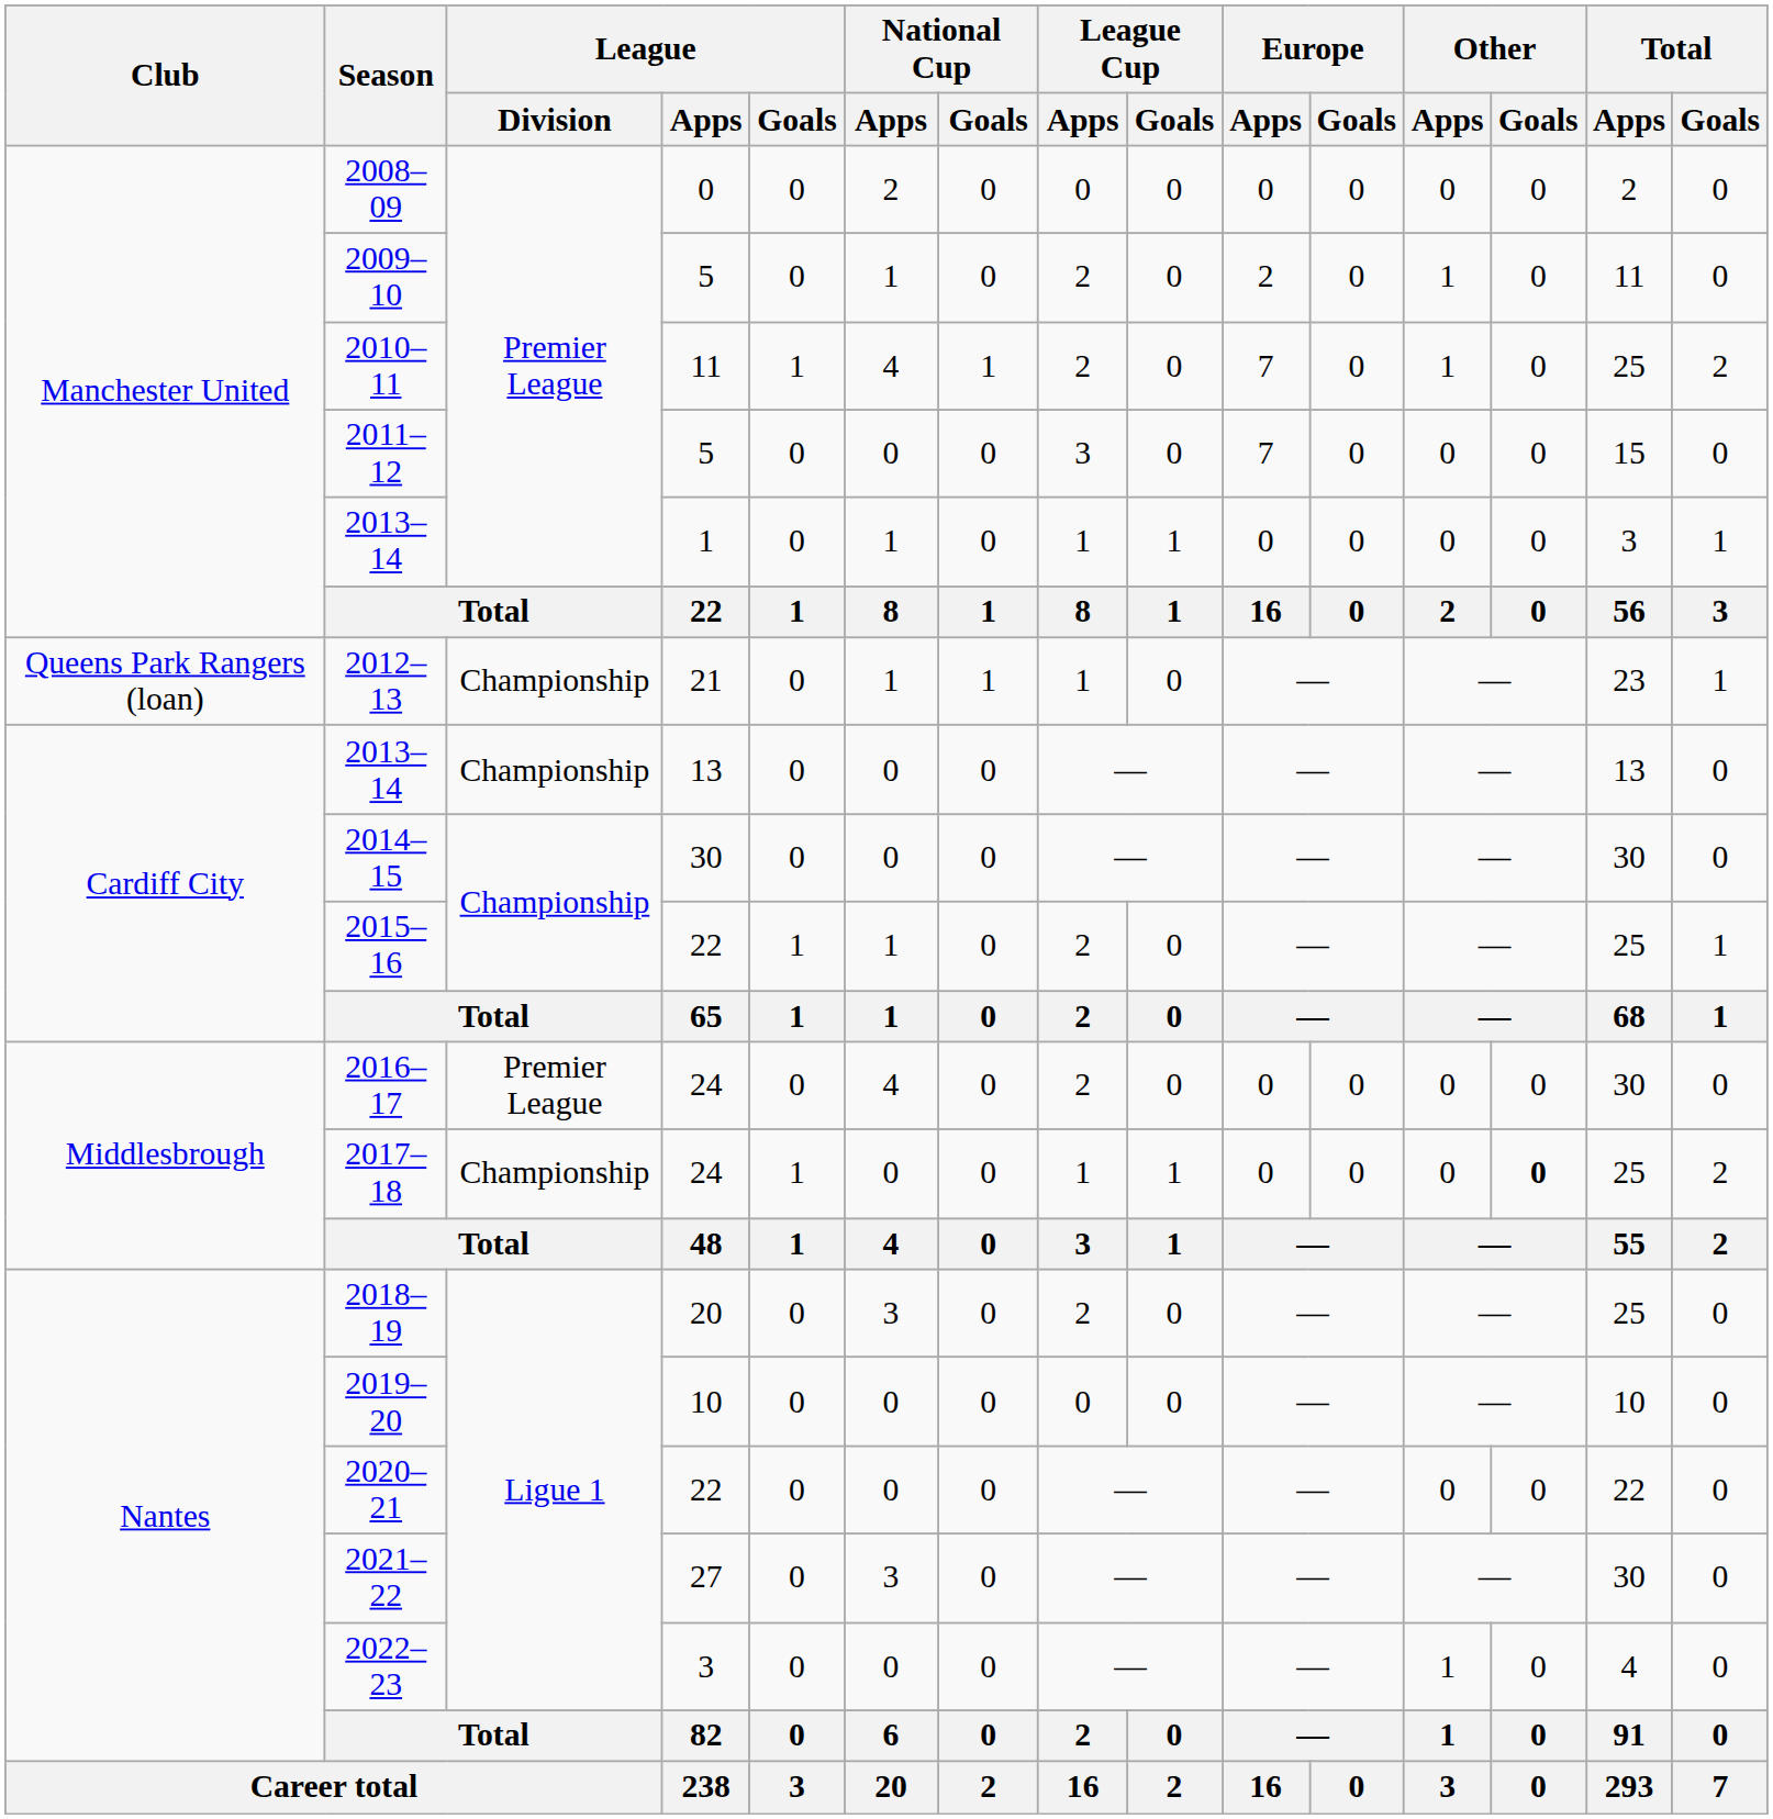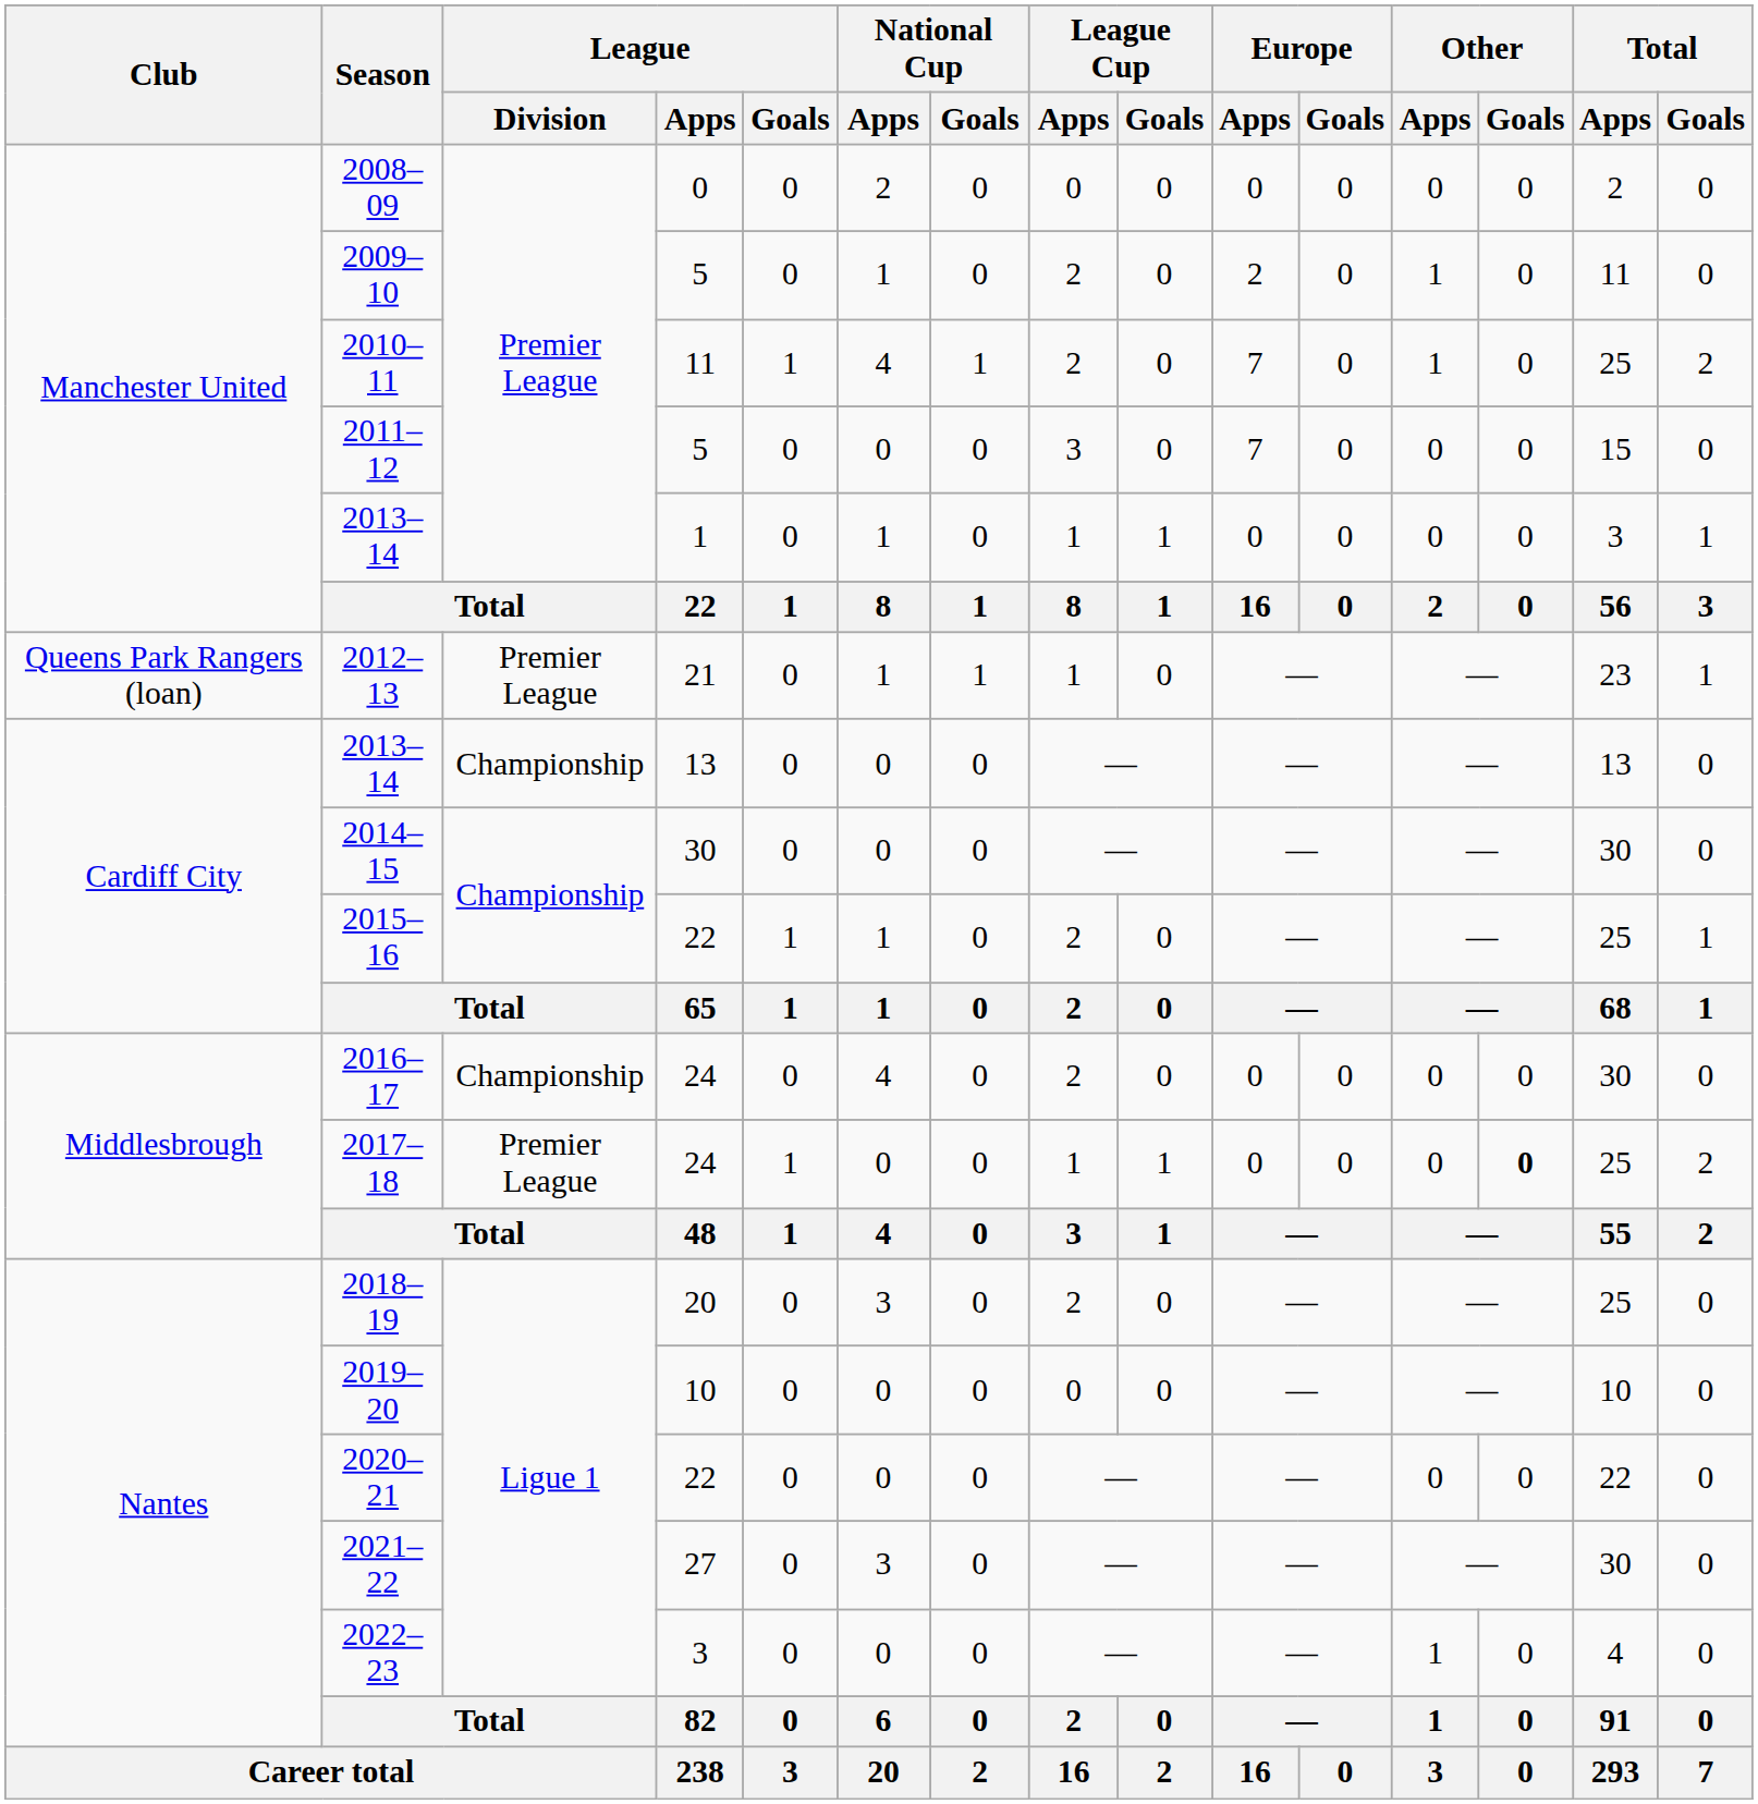2012–13 | League / Division: Championship -> Premier League
2016–17 | League / Division: Premier League -> Championship
2017–18 | League / Division: Championship -> Premier League
